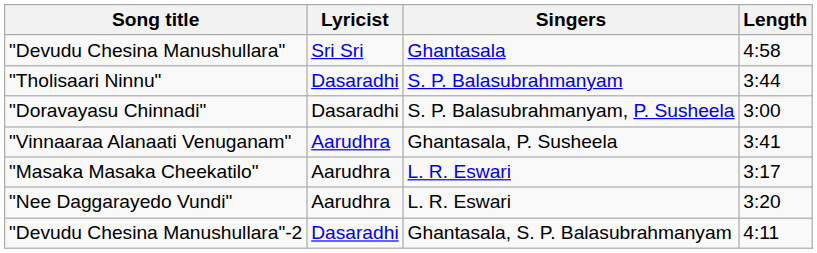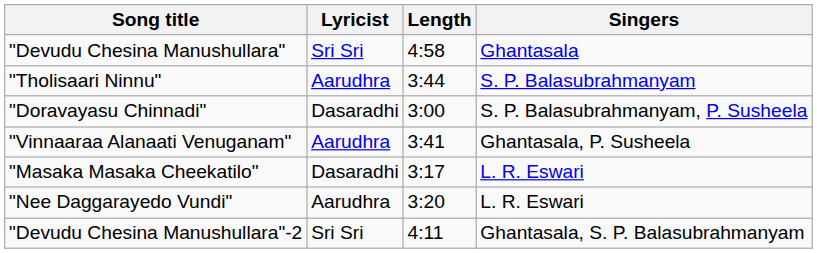columns swapped: Singers <-> Length
"Tholisaari Ninnu" | Lyricist: Dasaradhi -> Aarudhra
"Masaka Masaka Cheekatilo" | Lyricist: Aarudhra -> Dasaradhi
"Devudu Chesina Manushullara"-2 | Lyricist: Dasaradhi -> Sri Sri
